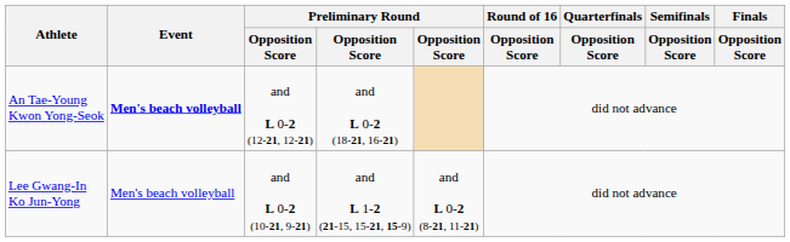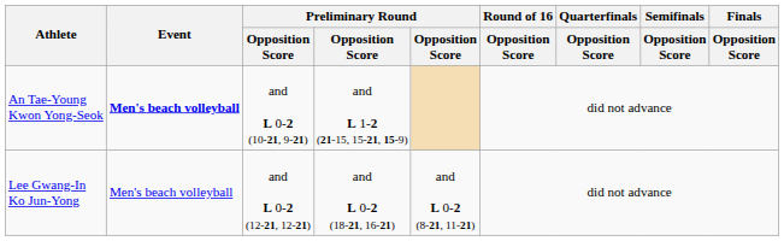An Tae-Young Kwon Yong-Seok | column 3: and L 0-2 (12-21, 12-21) -> and L 0-2 (10-21, 9-21)
An Tae-Young Kwon Yong-Seok | column 4: and L 0-2 (18-21, 16-21) -> and L 1-2 (21-15, 15-21, 15-9)
Lee Gwang-In Ko Jun-Yong | column 3: and L 0-2 (10-21, 9-21) -> and L 0-2 (12-21, 12-21)
Lee Gwang-In Ko Jun-Yong | column 4: and L 1-2 (21-15, 15-21, 15-9) -> and L 0-2 (18-21, 16-21)
